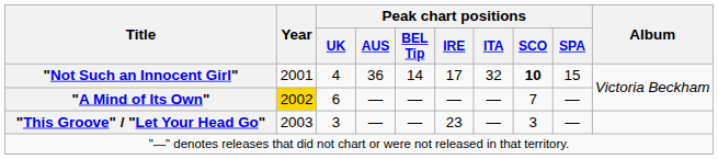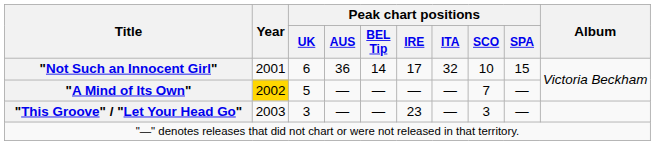"Not Such an Innocent Girl" | Peak chart positions / UK: 4 -> 6
"Not Such an Innocent Girl" | Peak chart positions / SCO: bold -> normal
"A Mind of Its Own" | Peak chart positions / UK: 6 -> 5
